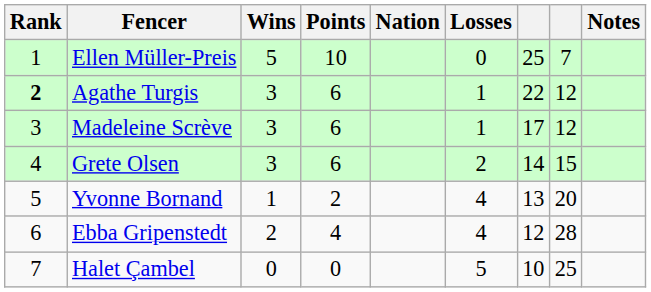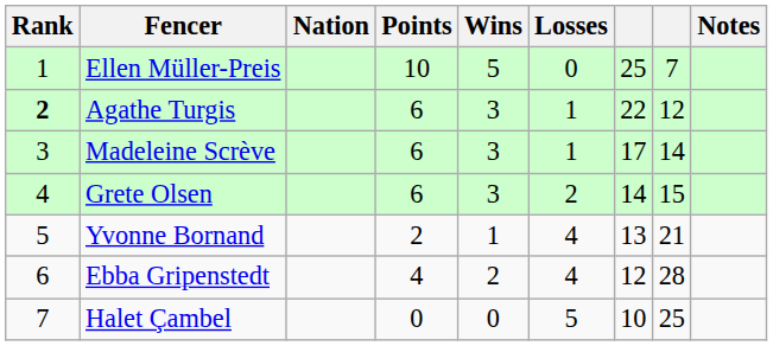columns swapped: Nation <-> Wins
Madeleine Scrève | column 8: 12 -> 14
Yvonne Bornand | column 8: 20 -> 21
